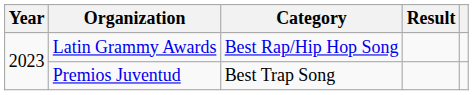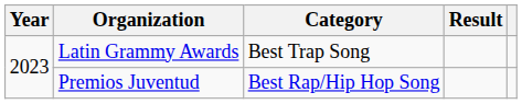Latin Grammy Awards | Category: Best Rap/Hip Hop Song -> Best Trap Song
Premios Juventud | Category: Best Trap Song -> Best Rap/Hip Hop Song
